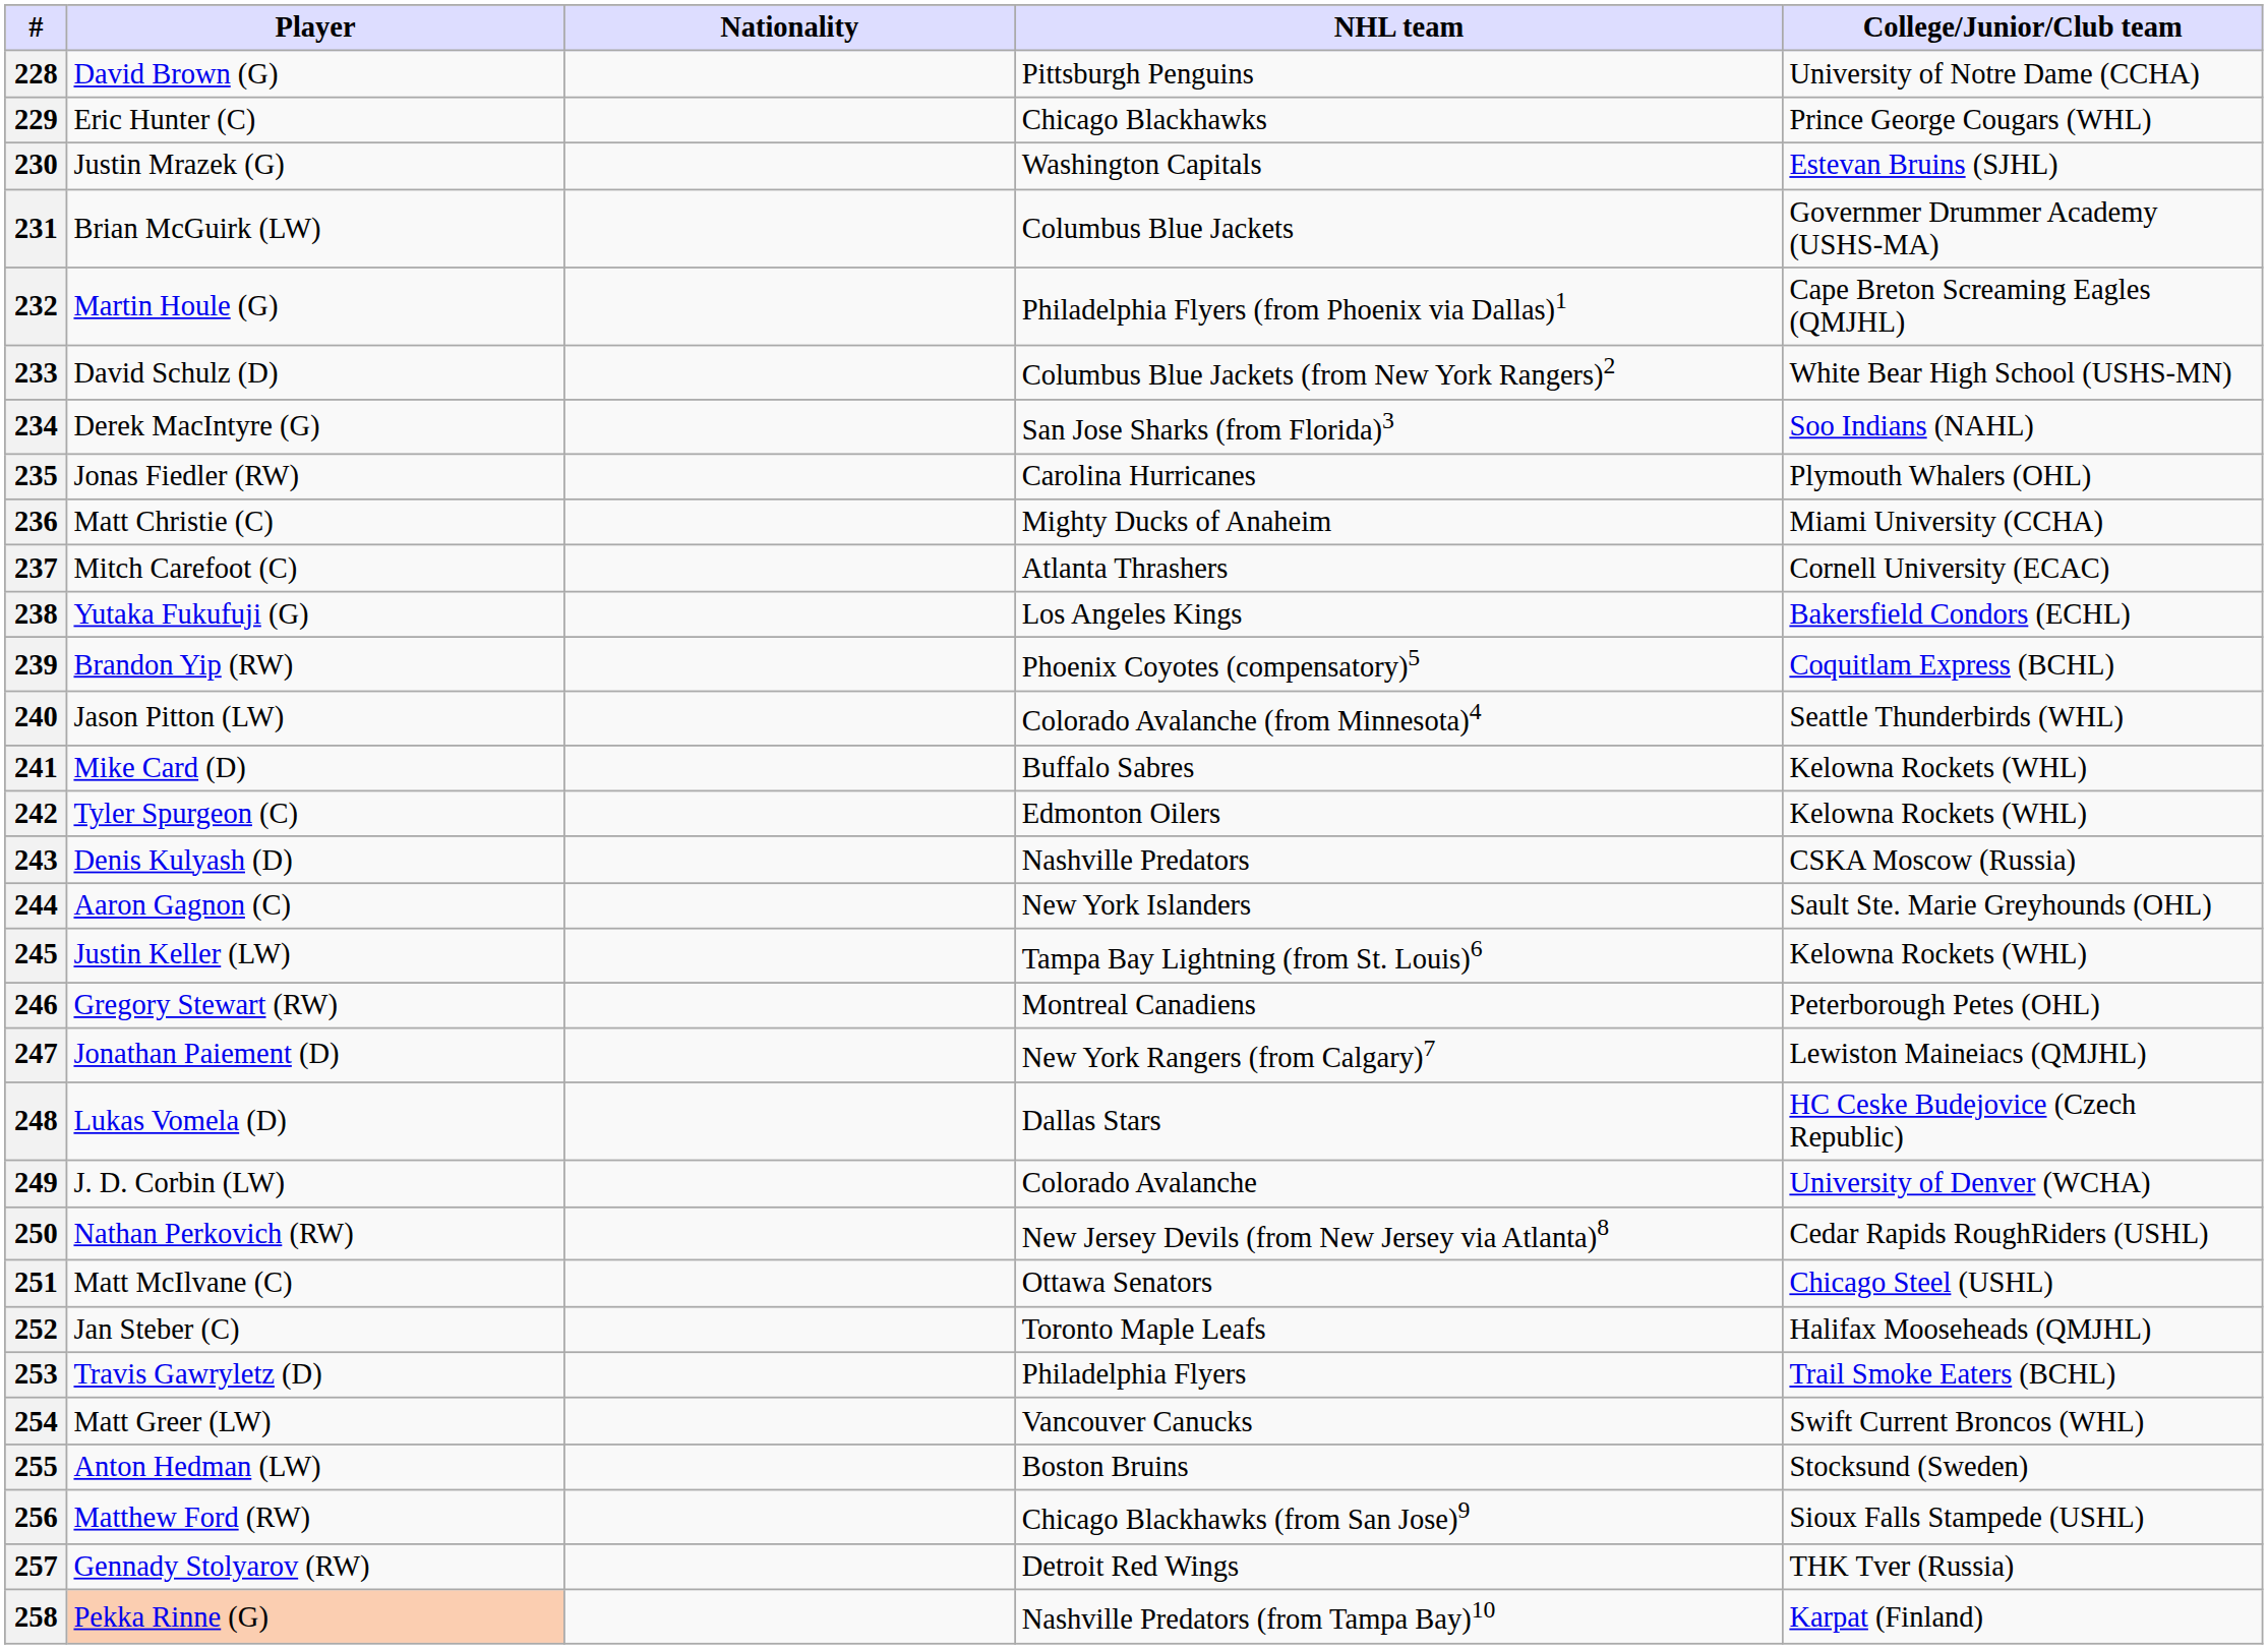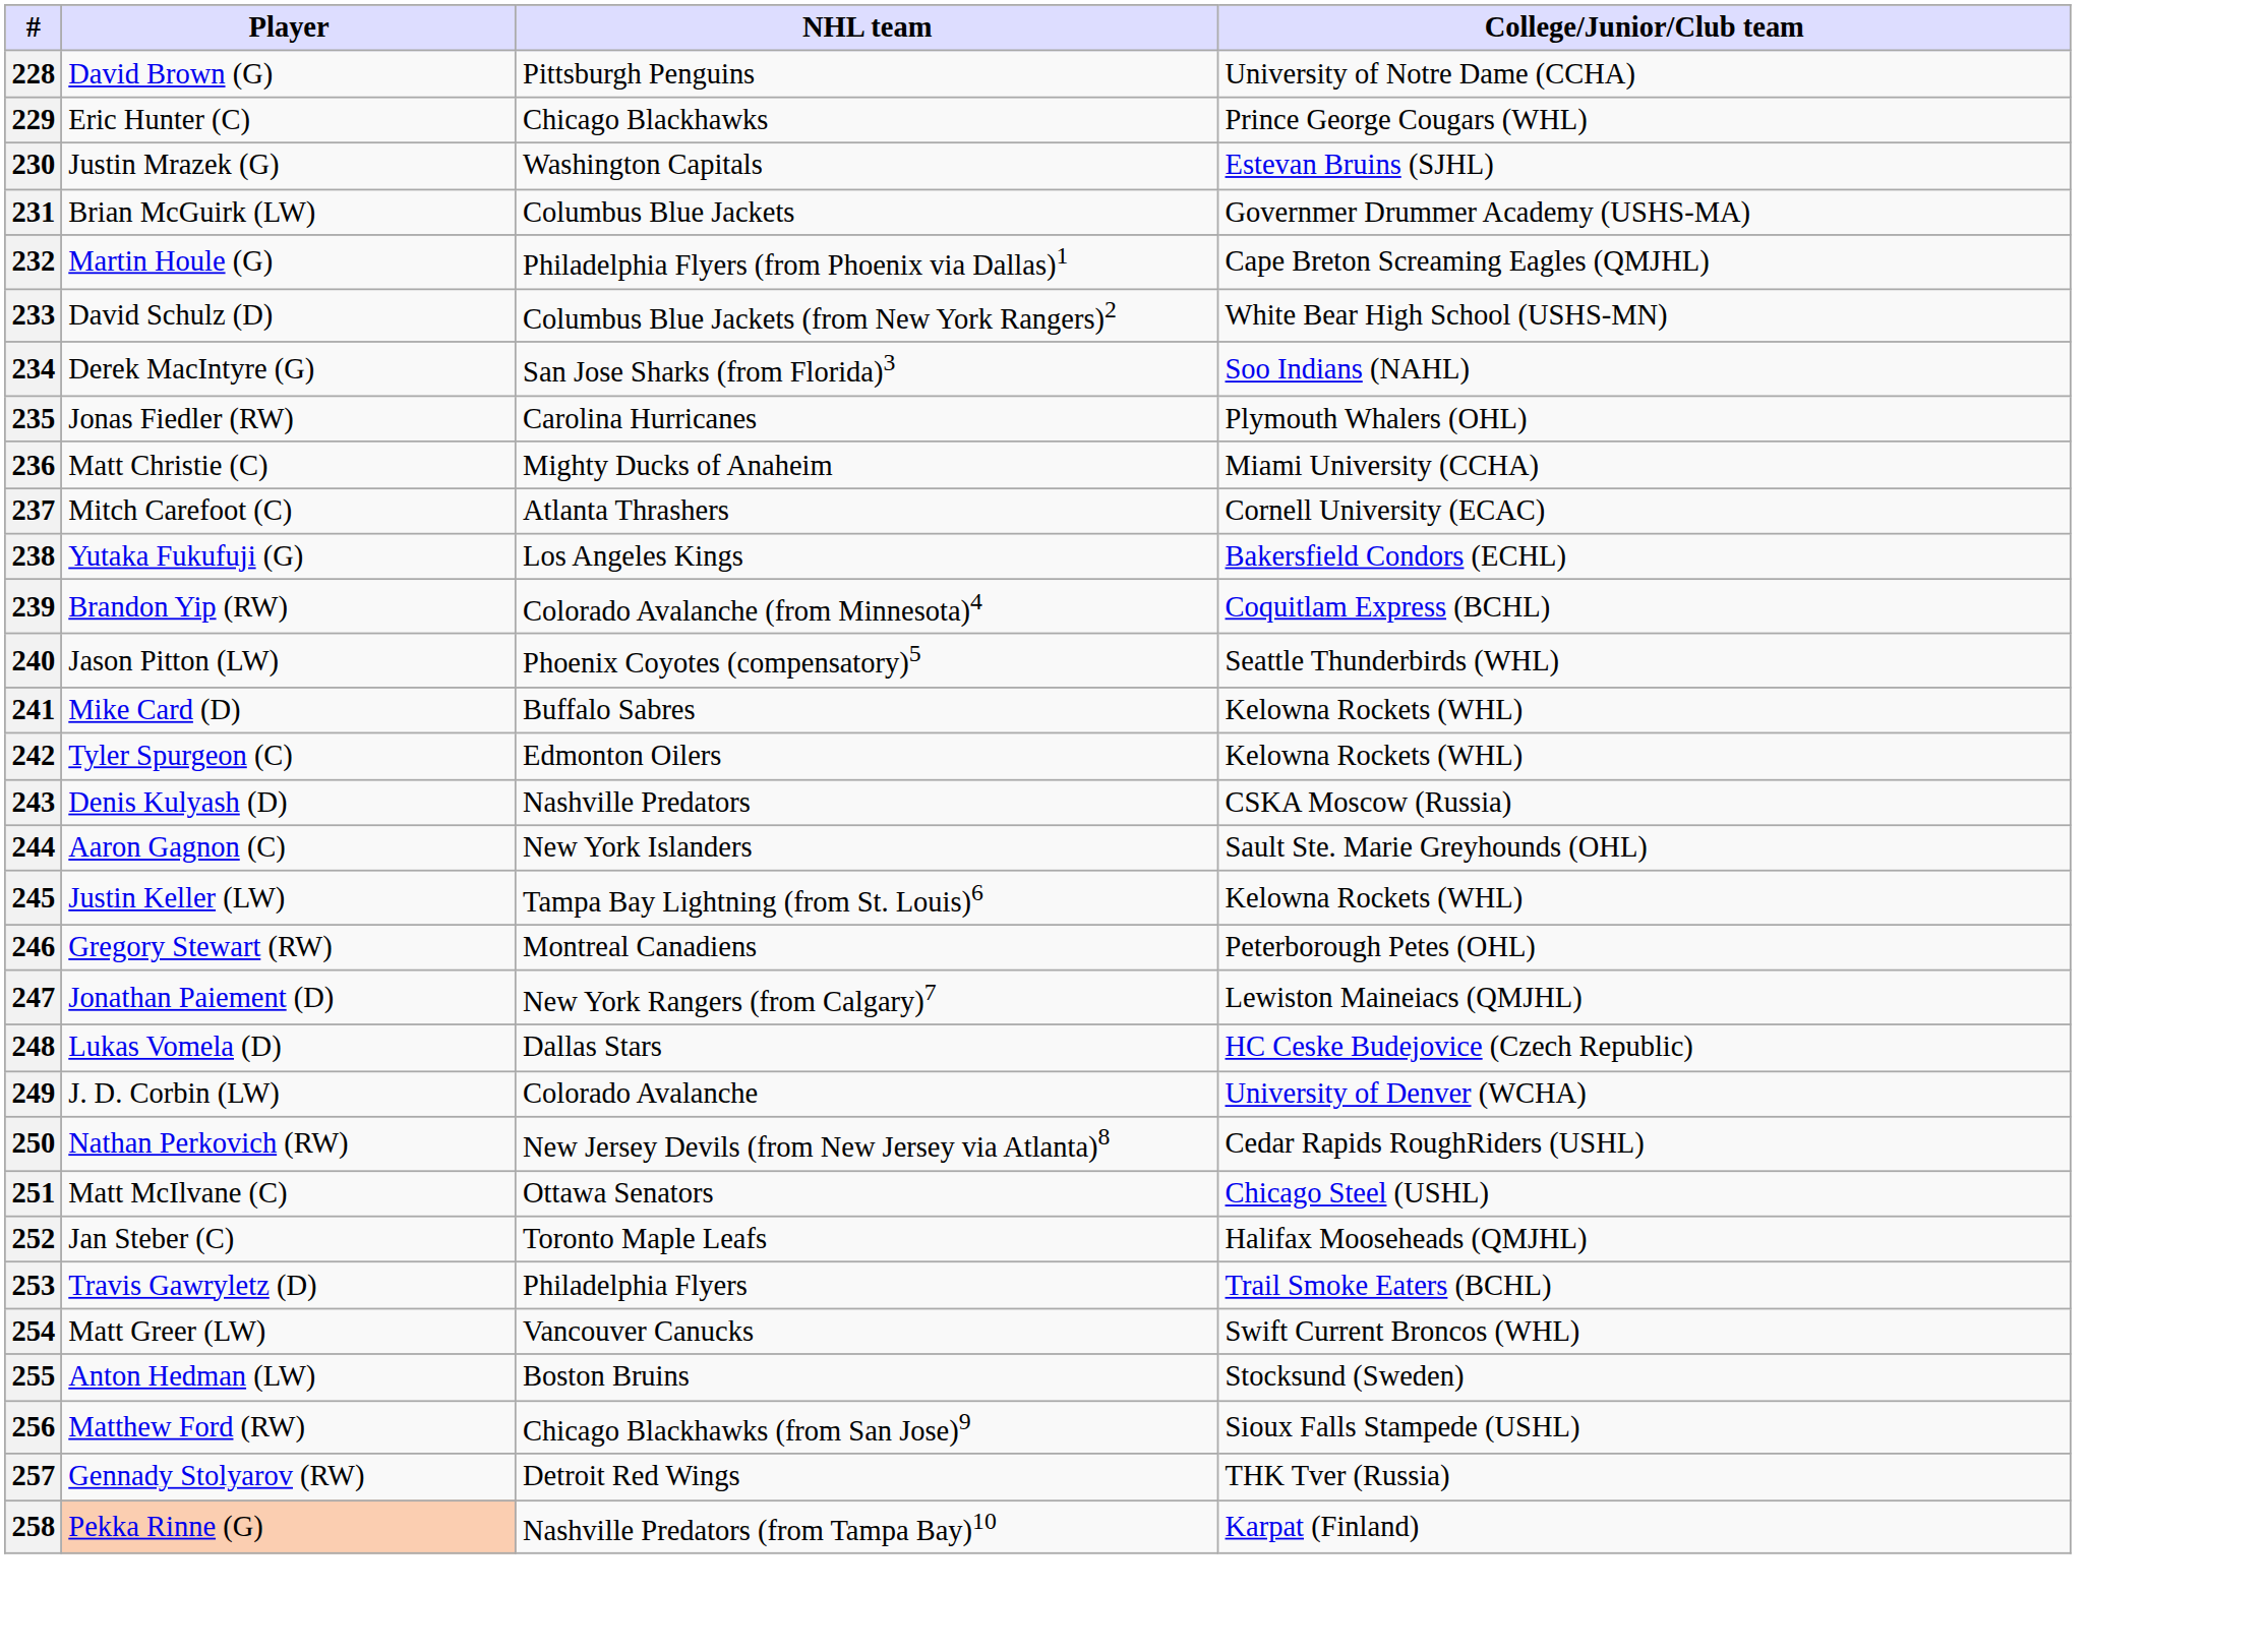- column: Nationality
239 | NHL team: Phoenix Coyotes (compensatory)5 -> Colorado Avalanche (from Minnesota)4
240 | NHL team: Colorado Avalanche (from Minnesota)4 -> Phoenix Coyotes (compensatory)5
